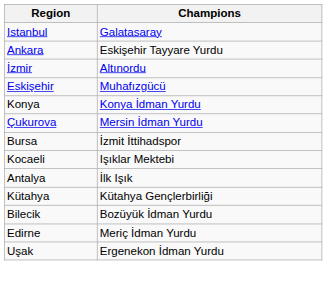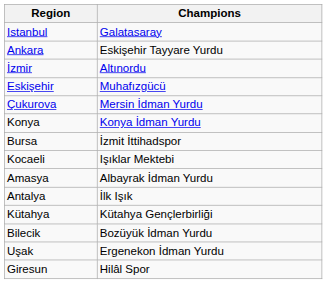rows swapped: Konya <-> Çukurova
+ row: Amasya | Albayrak İdman Yurdu
- row: Edirne | Meriç İdman Yurdu
+ row: Giresun | Hilâl Spor
